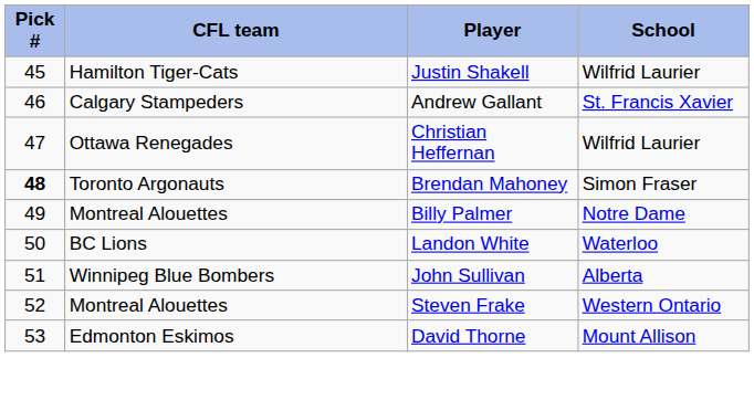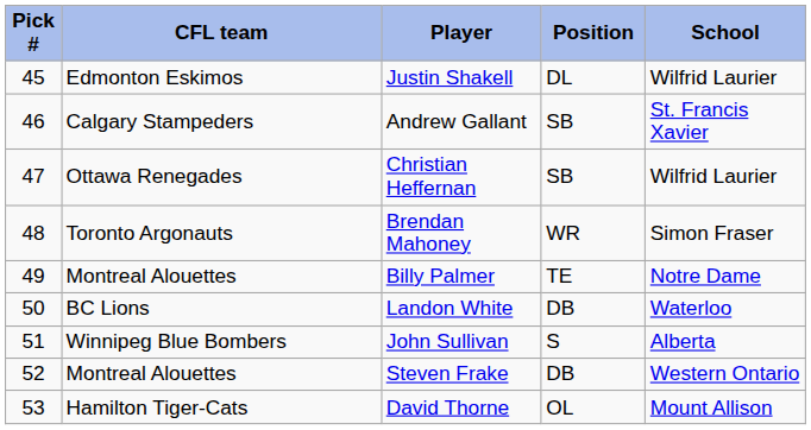+ column: Position | DL | SB | SB | WR | TE | DB | S | DB | OL
Justin Shakell | CFL team: Hamilton Tiger-Cats -> Edmonton Eskimos
Brendan Mahoney | Pick #: bold -> normal
David Thorne | CFL team: Edmonton Eskimos -> Hamilton Tiger-Cats
